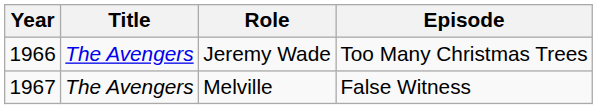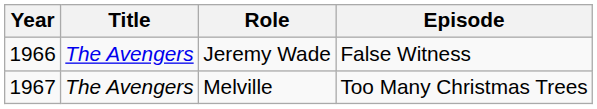Jeremy Wade | Episode: Too Many Christmas Trees -> False Witness
Melville | Episode: False Witness -> Too Many Christmas Trees
